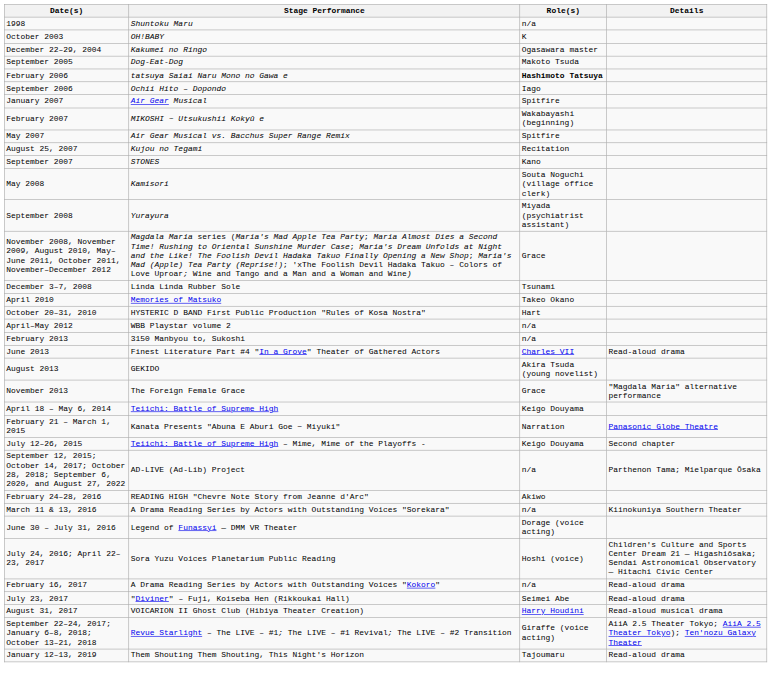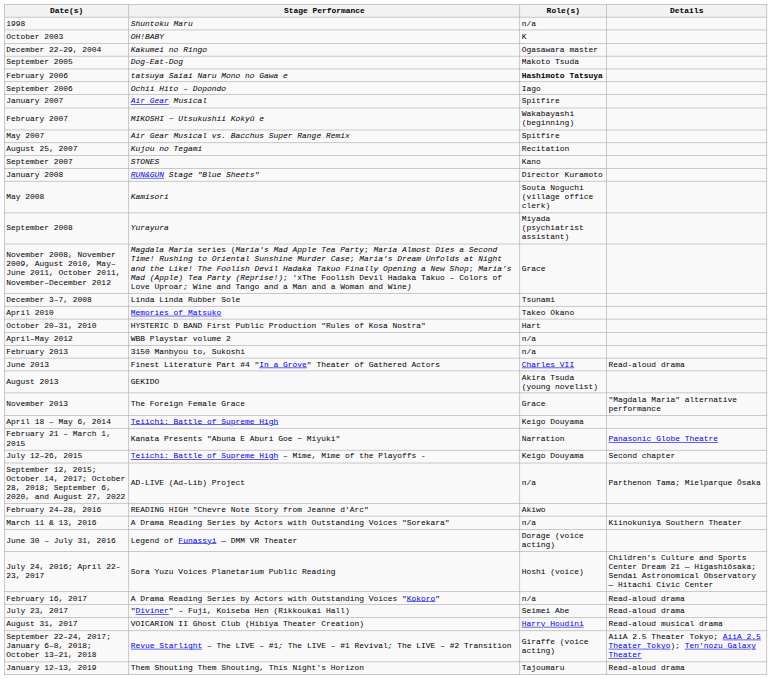+ row: January 2008 | RUN&GUN Stage "Blue Sheets" | Director Kuramoto
